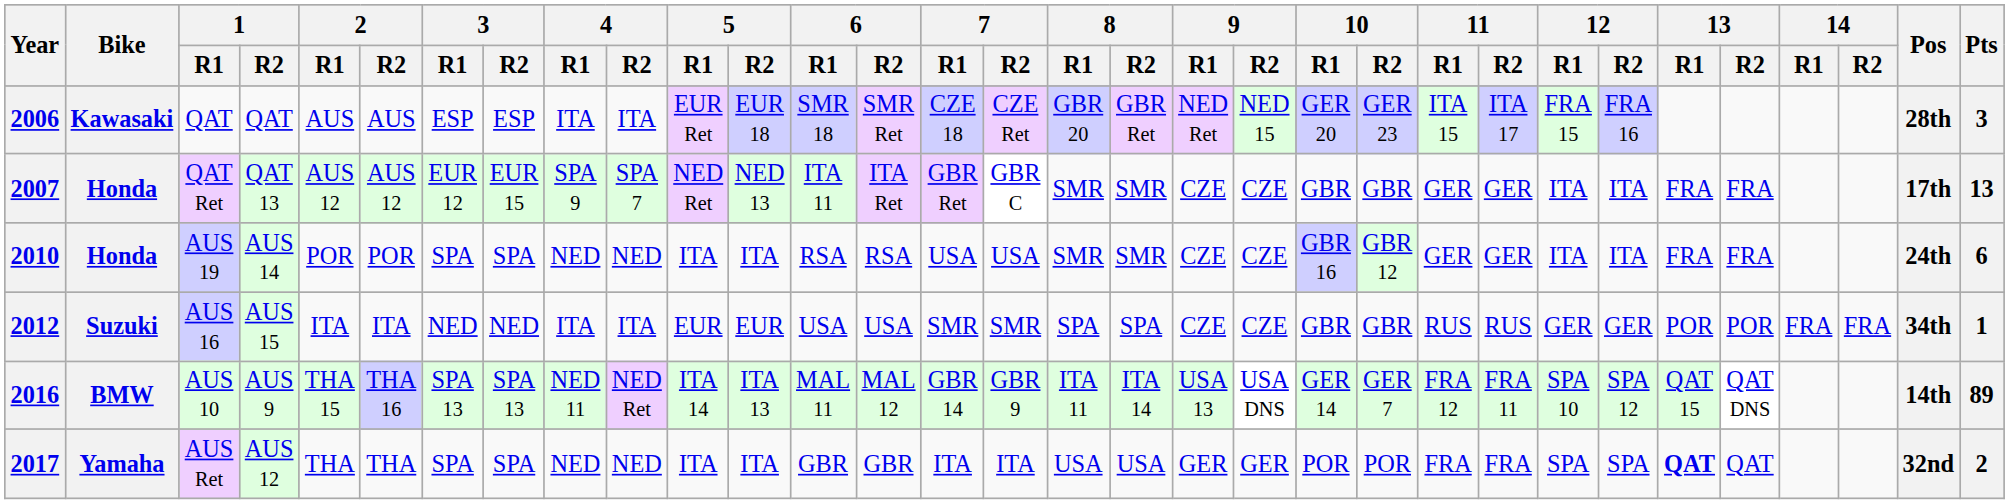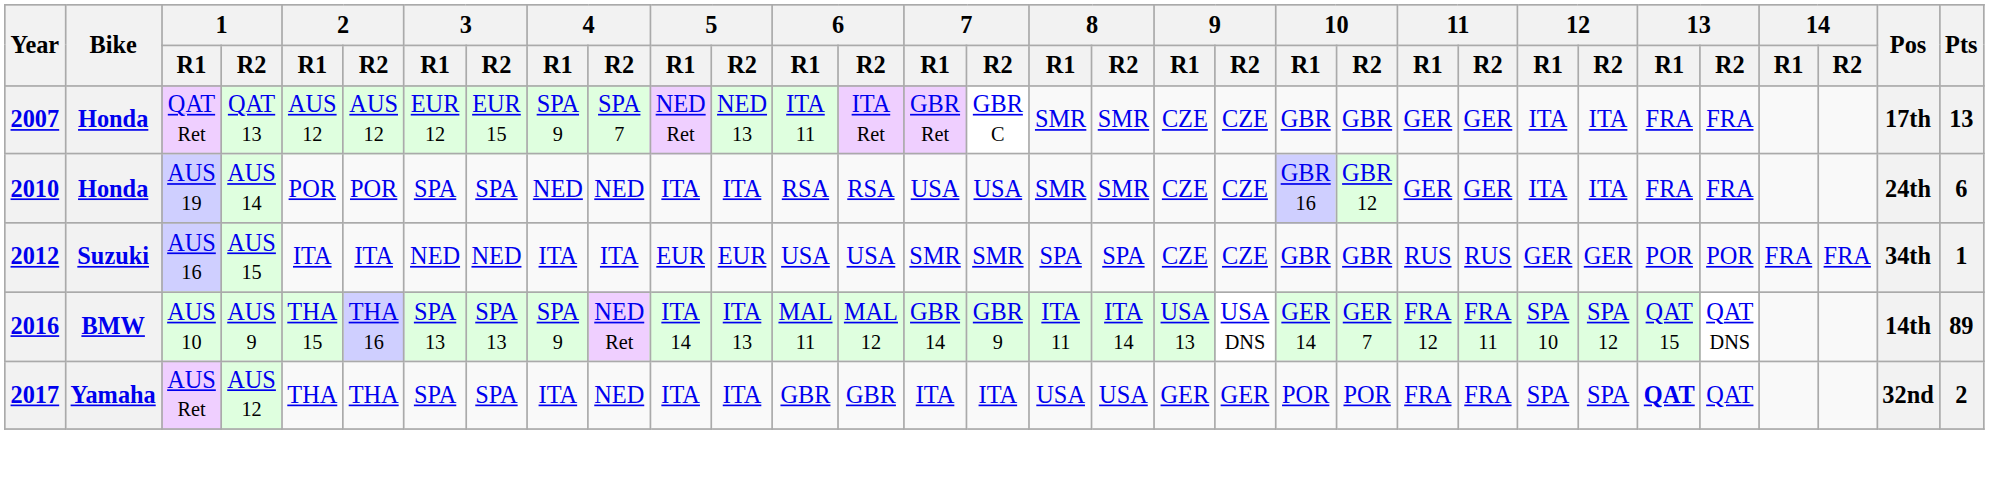- row: 2006 | Kawasaki | QAT | QAT | AUS | AUS | ESP | ESP | ITA | ITA | EUR Ret | EUR 18 | SMR 18 | SMR Ret | CZE 18 | CZE Ret | GBR 20 | GBR Ret | NED Ret | NED 15 | GER 20 | GER 23 | ITA 15 | ITA 17 | FRA 15 | FRA 16 | 28th | 3
2016 | 4 / R1: NED 11 -> SPA 9
2017 | 4 / R1: NED -> ITA
